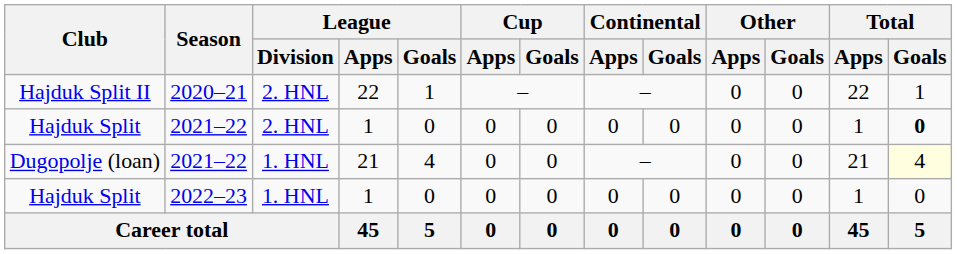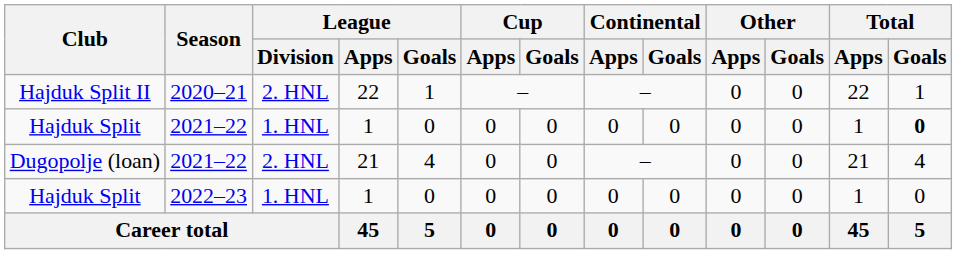Hajduk Split / 2021–22 | League / Division: 2. HNL -> 1. HNL
Dugopolje (loan) | League / Division: 1. HNL -> 2. HNL
Dugopolje (loan) | Total / Goals: lightyellow background -> no background
